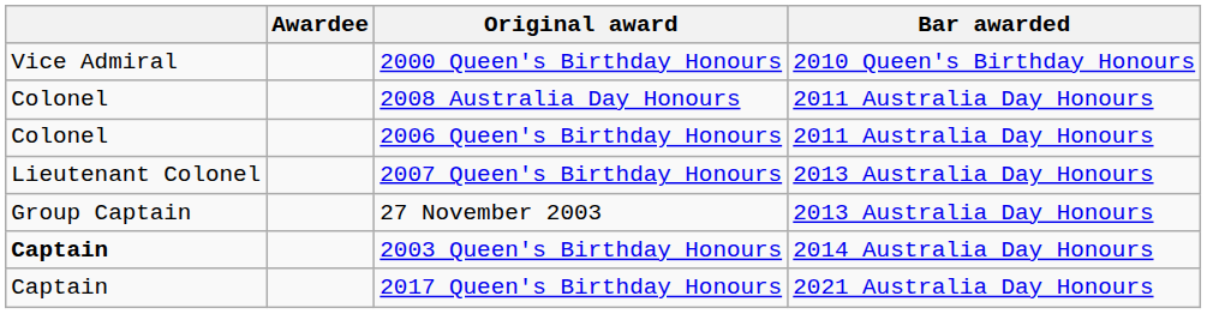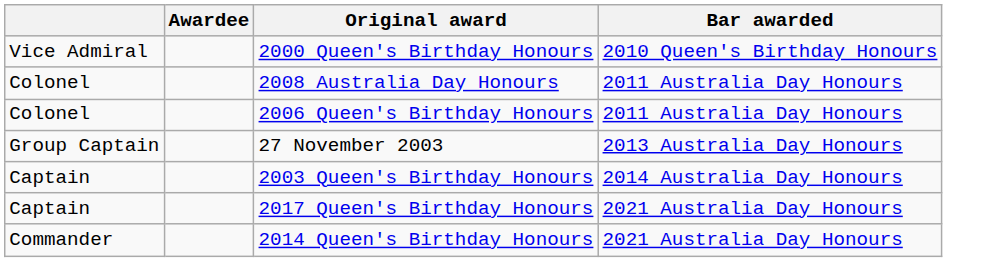- row: Lieutenant Colonel | 2007 Queen's Birthday Honours | 2013 Australia Day Honours
2003 Queen's Birthday Honours | column 1: bold -> normal
+ row: Commander | 2014 Queen's Birthday Honours | 2021 Australia Day Honours
